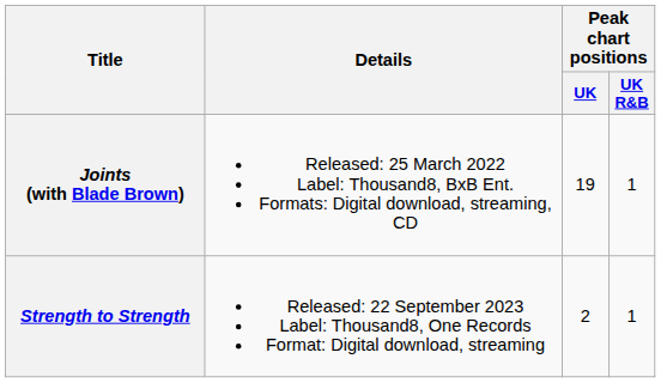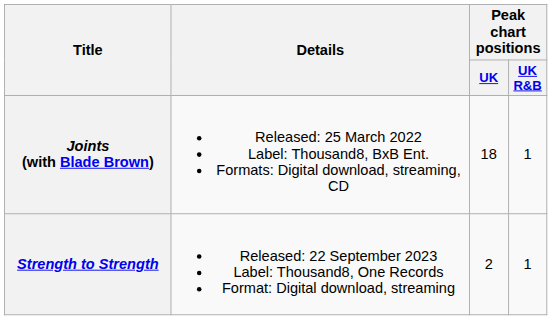Joints (with Blade Brown) | Peak chart positions / UK: 19 -> 18
